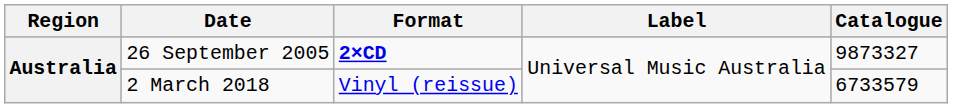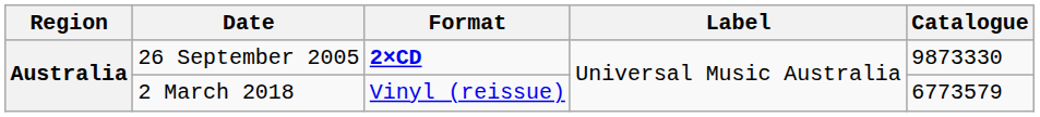26 September 2005 | Catalogue: 9873327 -> 9873330
2 March 2018 | Catalogue: 6733579 -> 6773579
